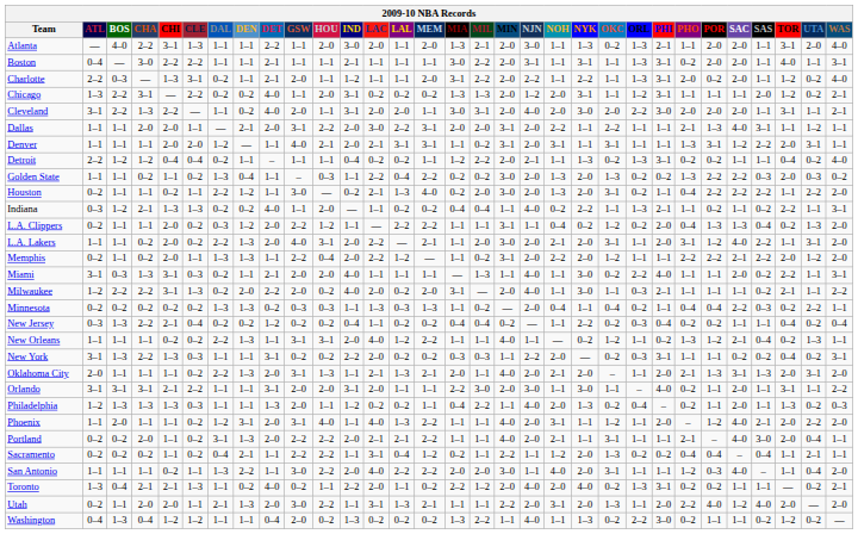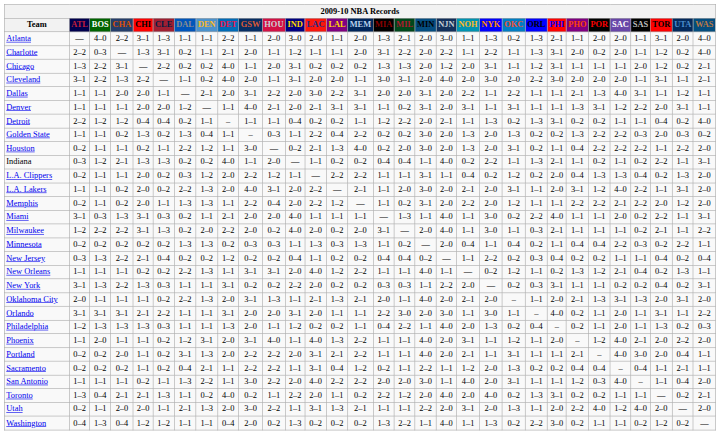- row: Boston | 0–4 | — | 3–0 | 2–2 | 2–2 | 1–1 | 1–1 | 2–1 | 1–1 | 1–1 | 2–1 | 1–1 | 1–1 | 1–1 | 3–0 | 2–2 | 2–0 | 3–1 | 1–1 | 3–1 | 1–1 | 1–3 | 3–1 | 0–2 | 2–0 | 2–0 | 1–1 | 4–0 | 1–1 | 3–1
Golden State | CHI: 1–1 -> 1–3
Portland | LAC: 2–1 -> 3–1
